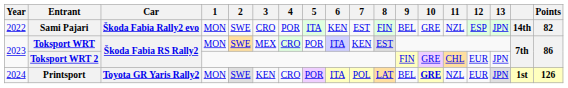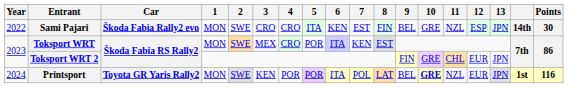Sami Pajari | 4: POR -> CRO
Sami Pajari | Points: 82 -> 30
Printsport | 4: CRO -> POR
Printsport | Points: 126 -> 116
